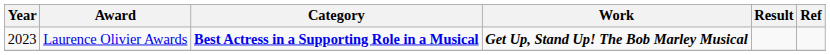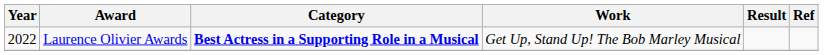Laurence Olivier Awards | Year: 2023 -> 2022
Laurence Olivier Awards | Work: bold -> normal
